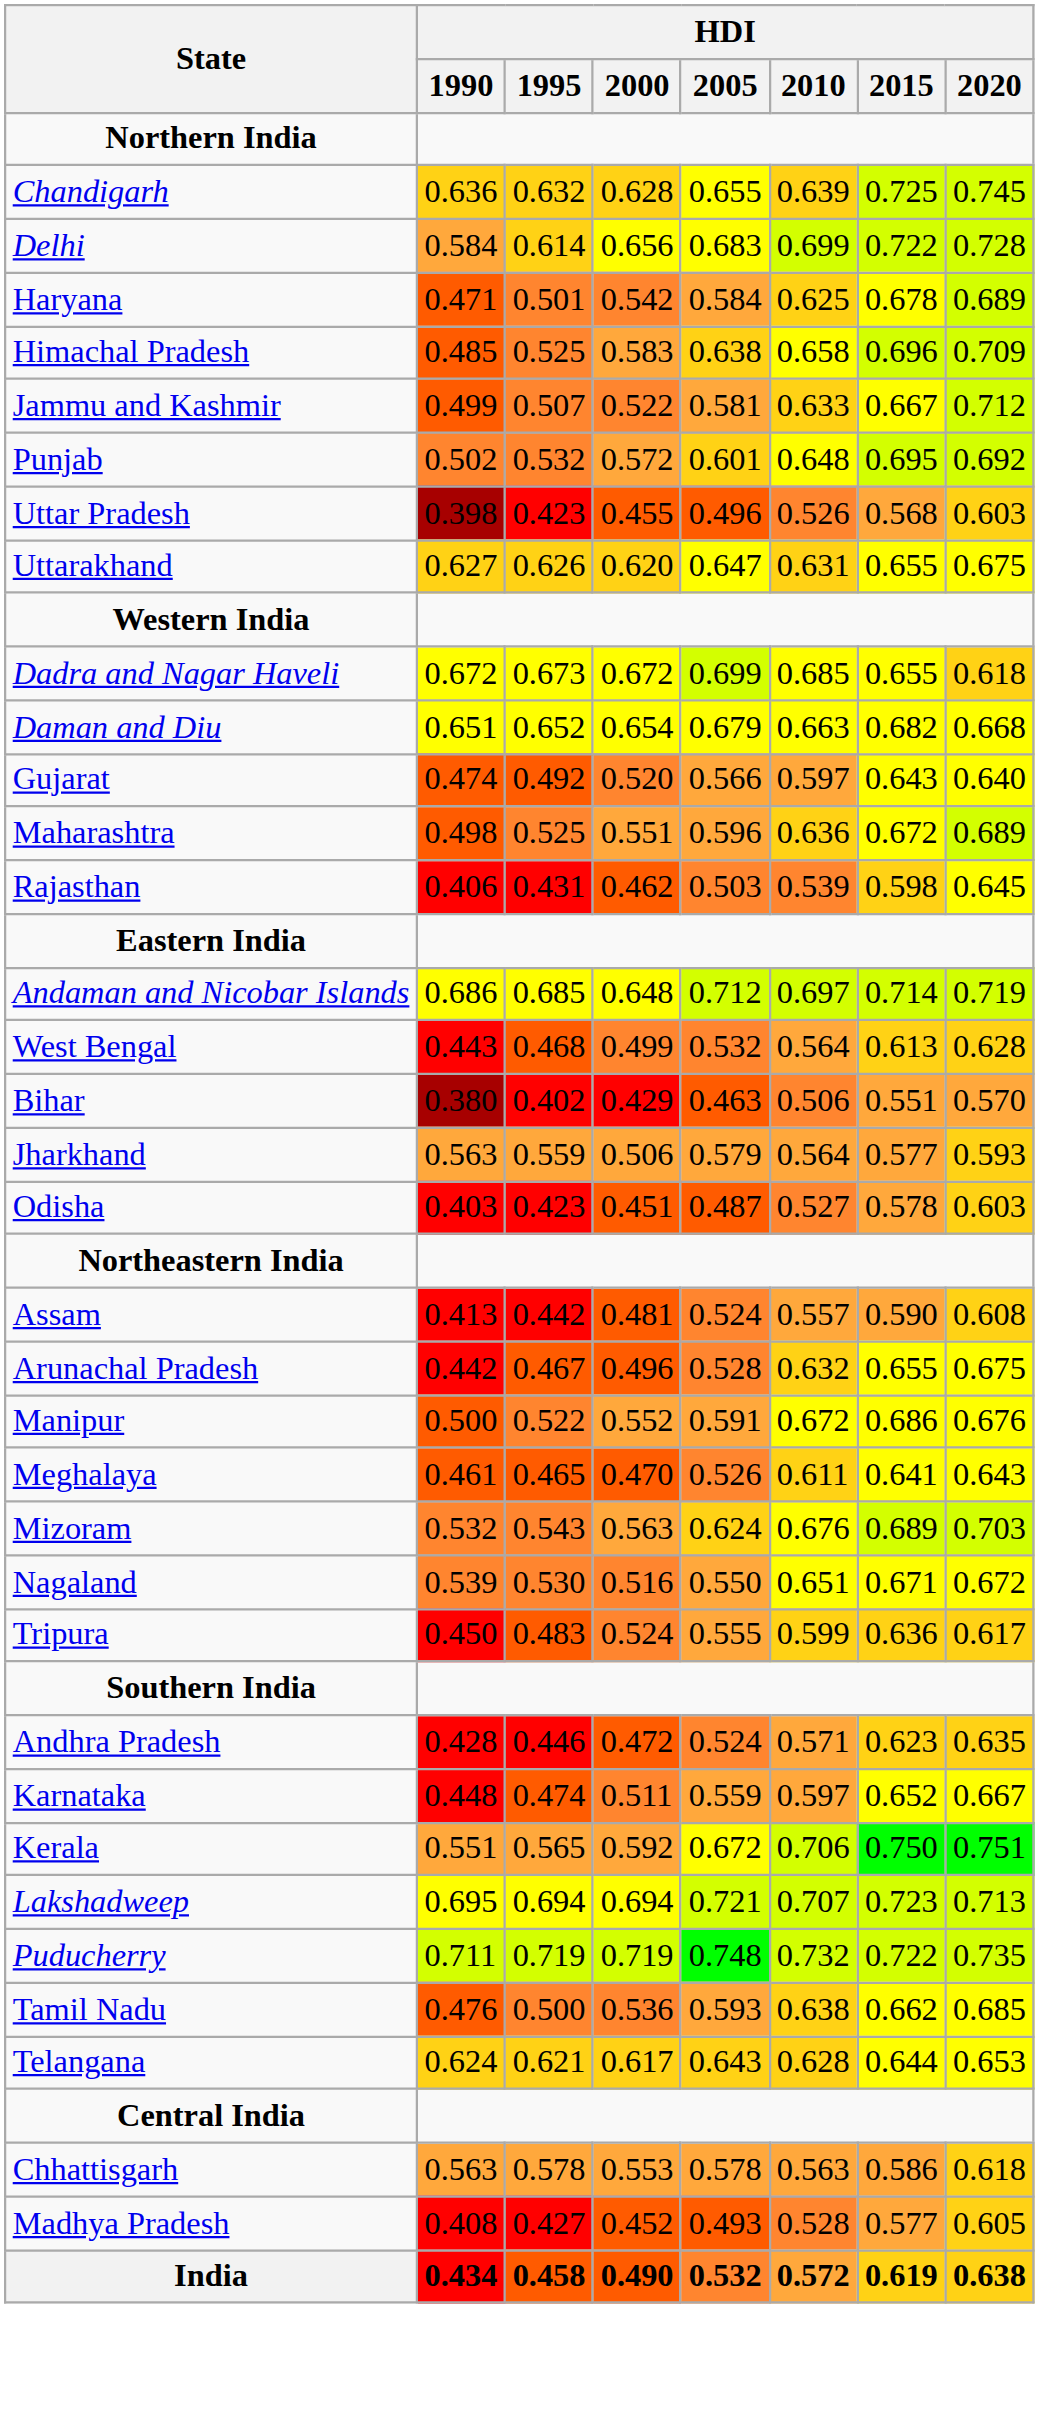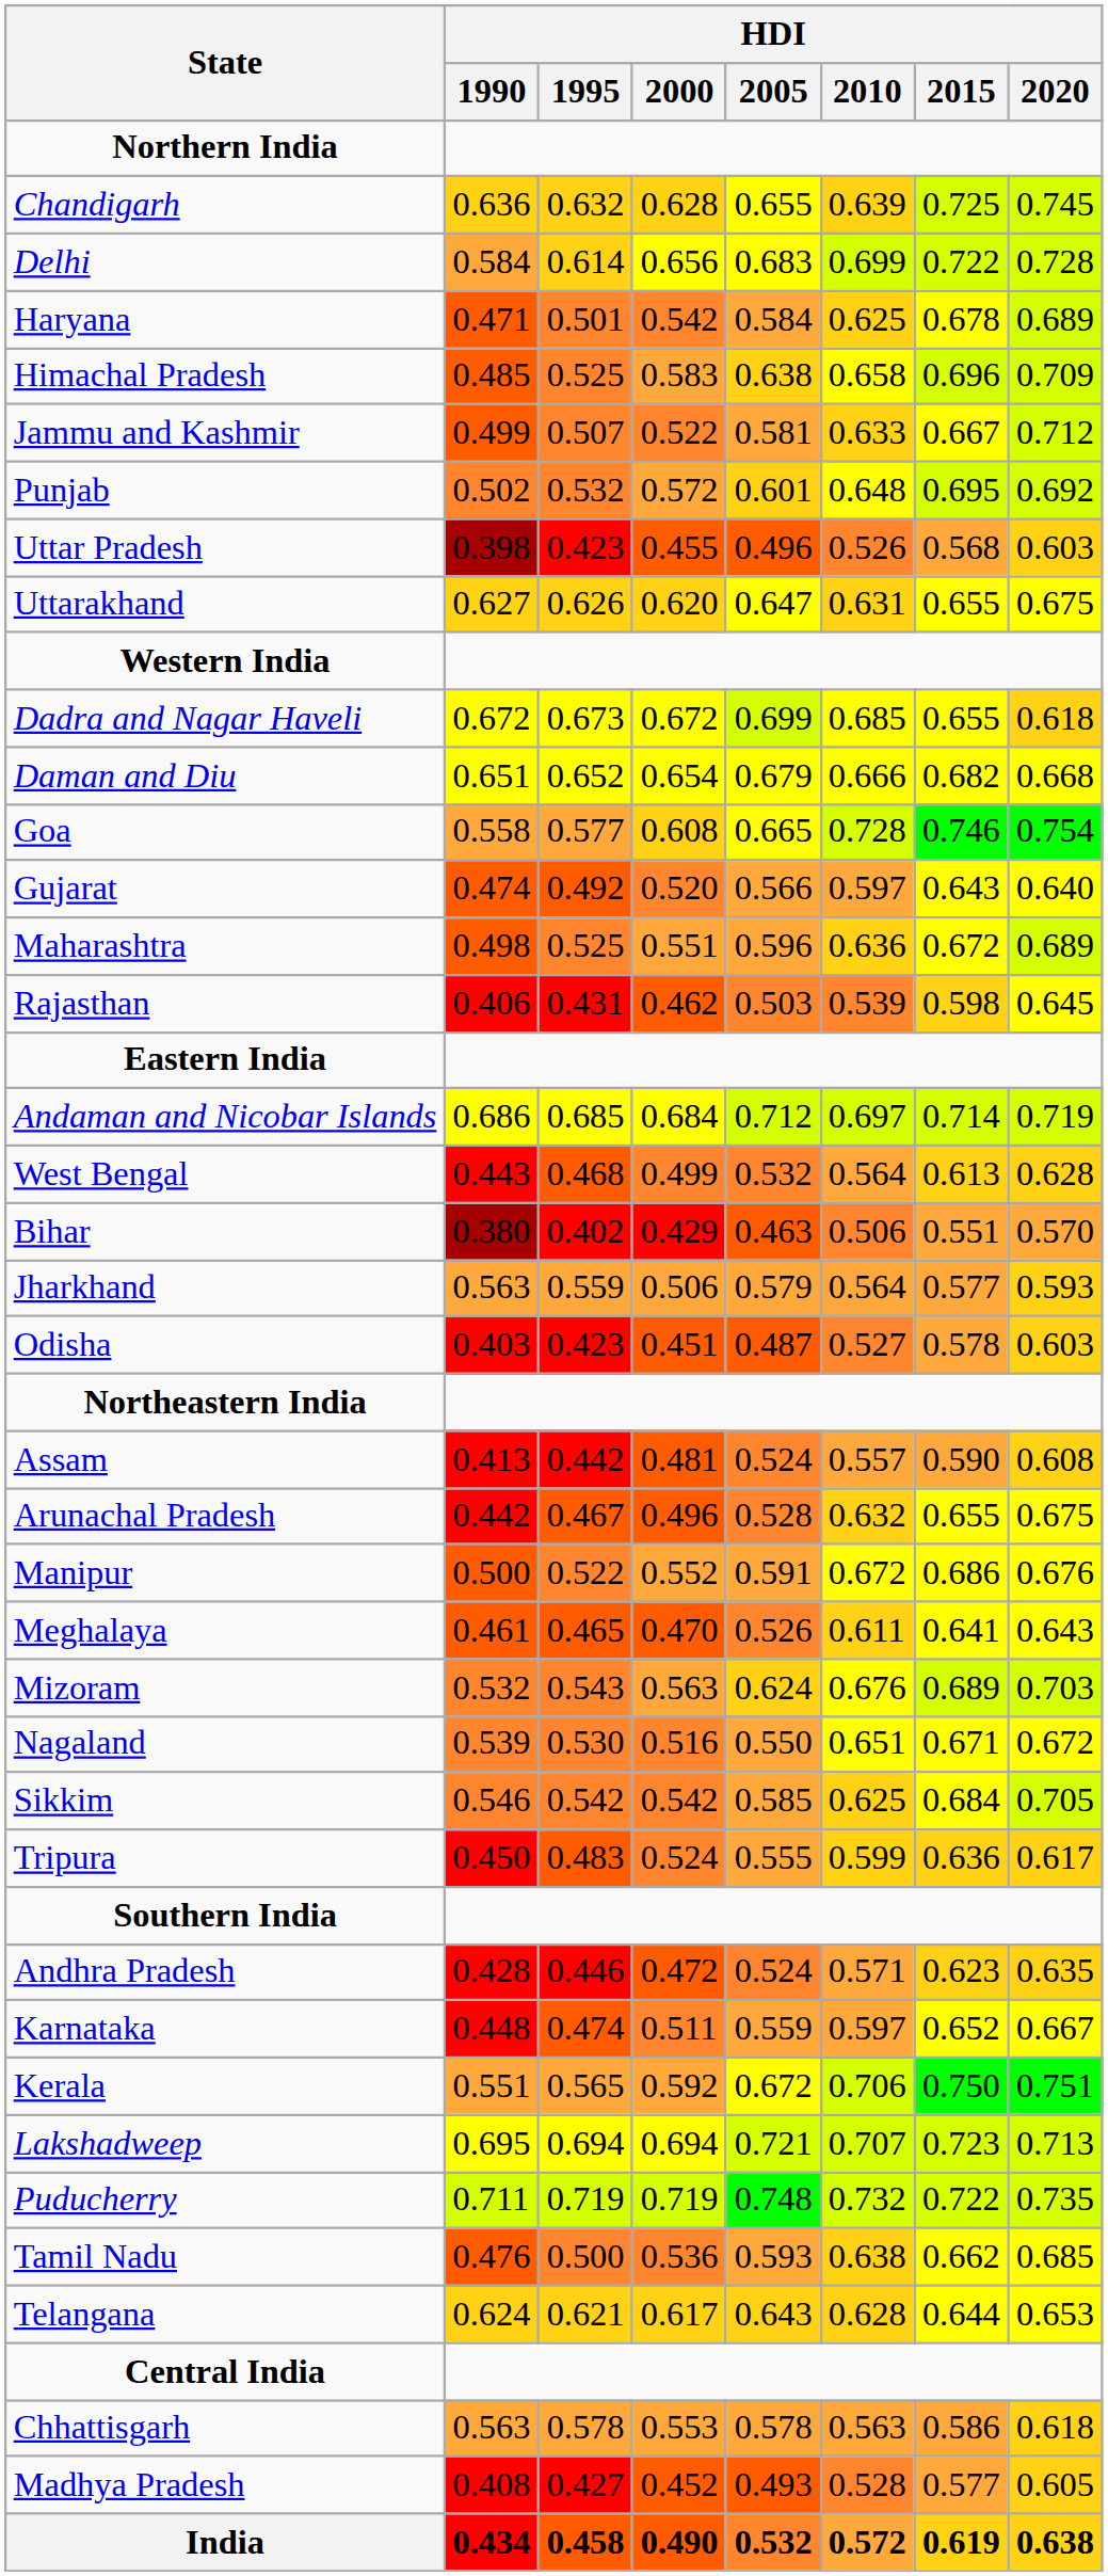Daman and Diu | HDI / 2010: 0.663 -> 0.666
+ row: Goa | 0.558 | 0.577 | 0.608 | 0.665 | 0.728 | 0.746 | 0.754
Andaman and Nicobar Islands | HDI / 2000: 0.648 -> 0.684
+ row: Sikkim | 0.546 | 0.542 | 0.542 | 0.585 | 0.625 | 0.684 | 0.705
